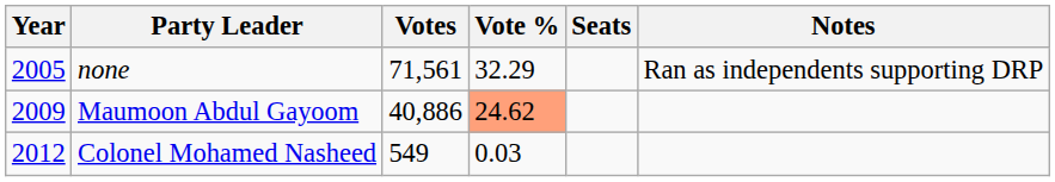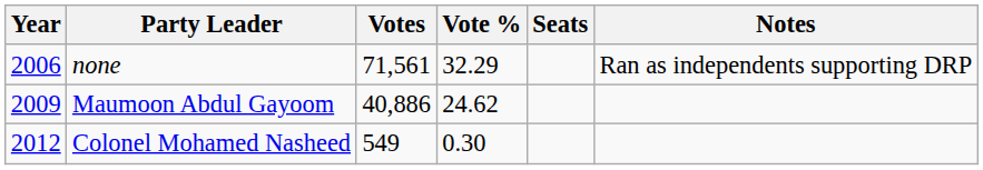none | Year: 2005 -> 2006
Maumoon Abdul Gayoom | Vote %: lightsalmon background -> no background
Colonel Mohamed Nasheed | Vote %: 0.03 -> 0.30
